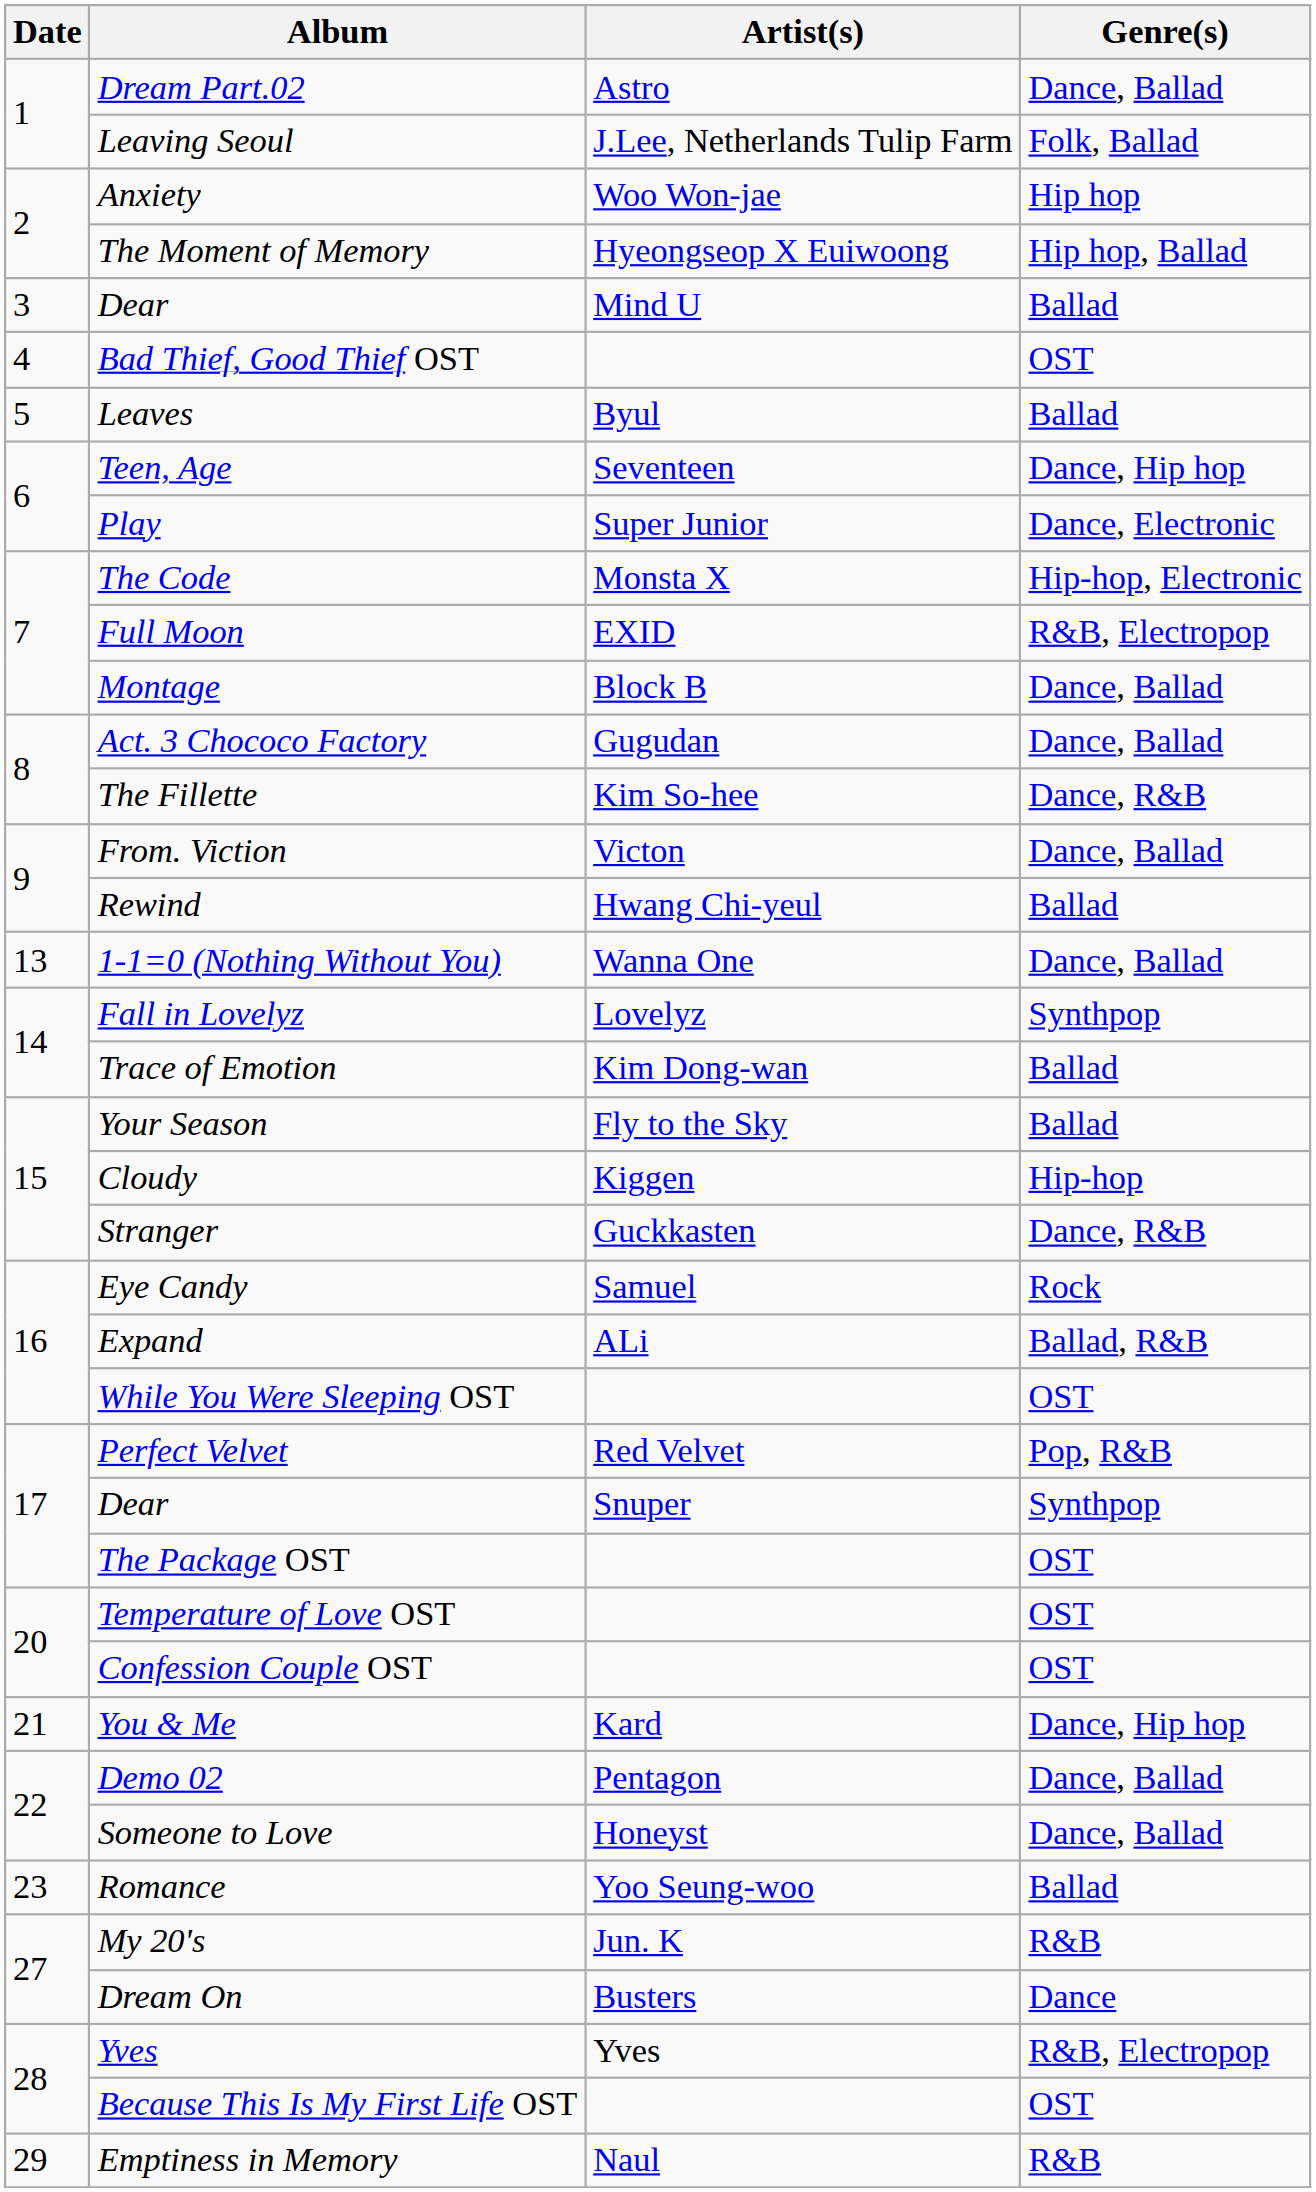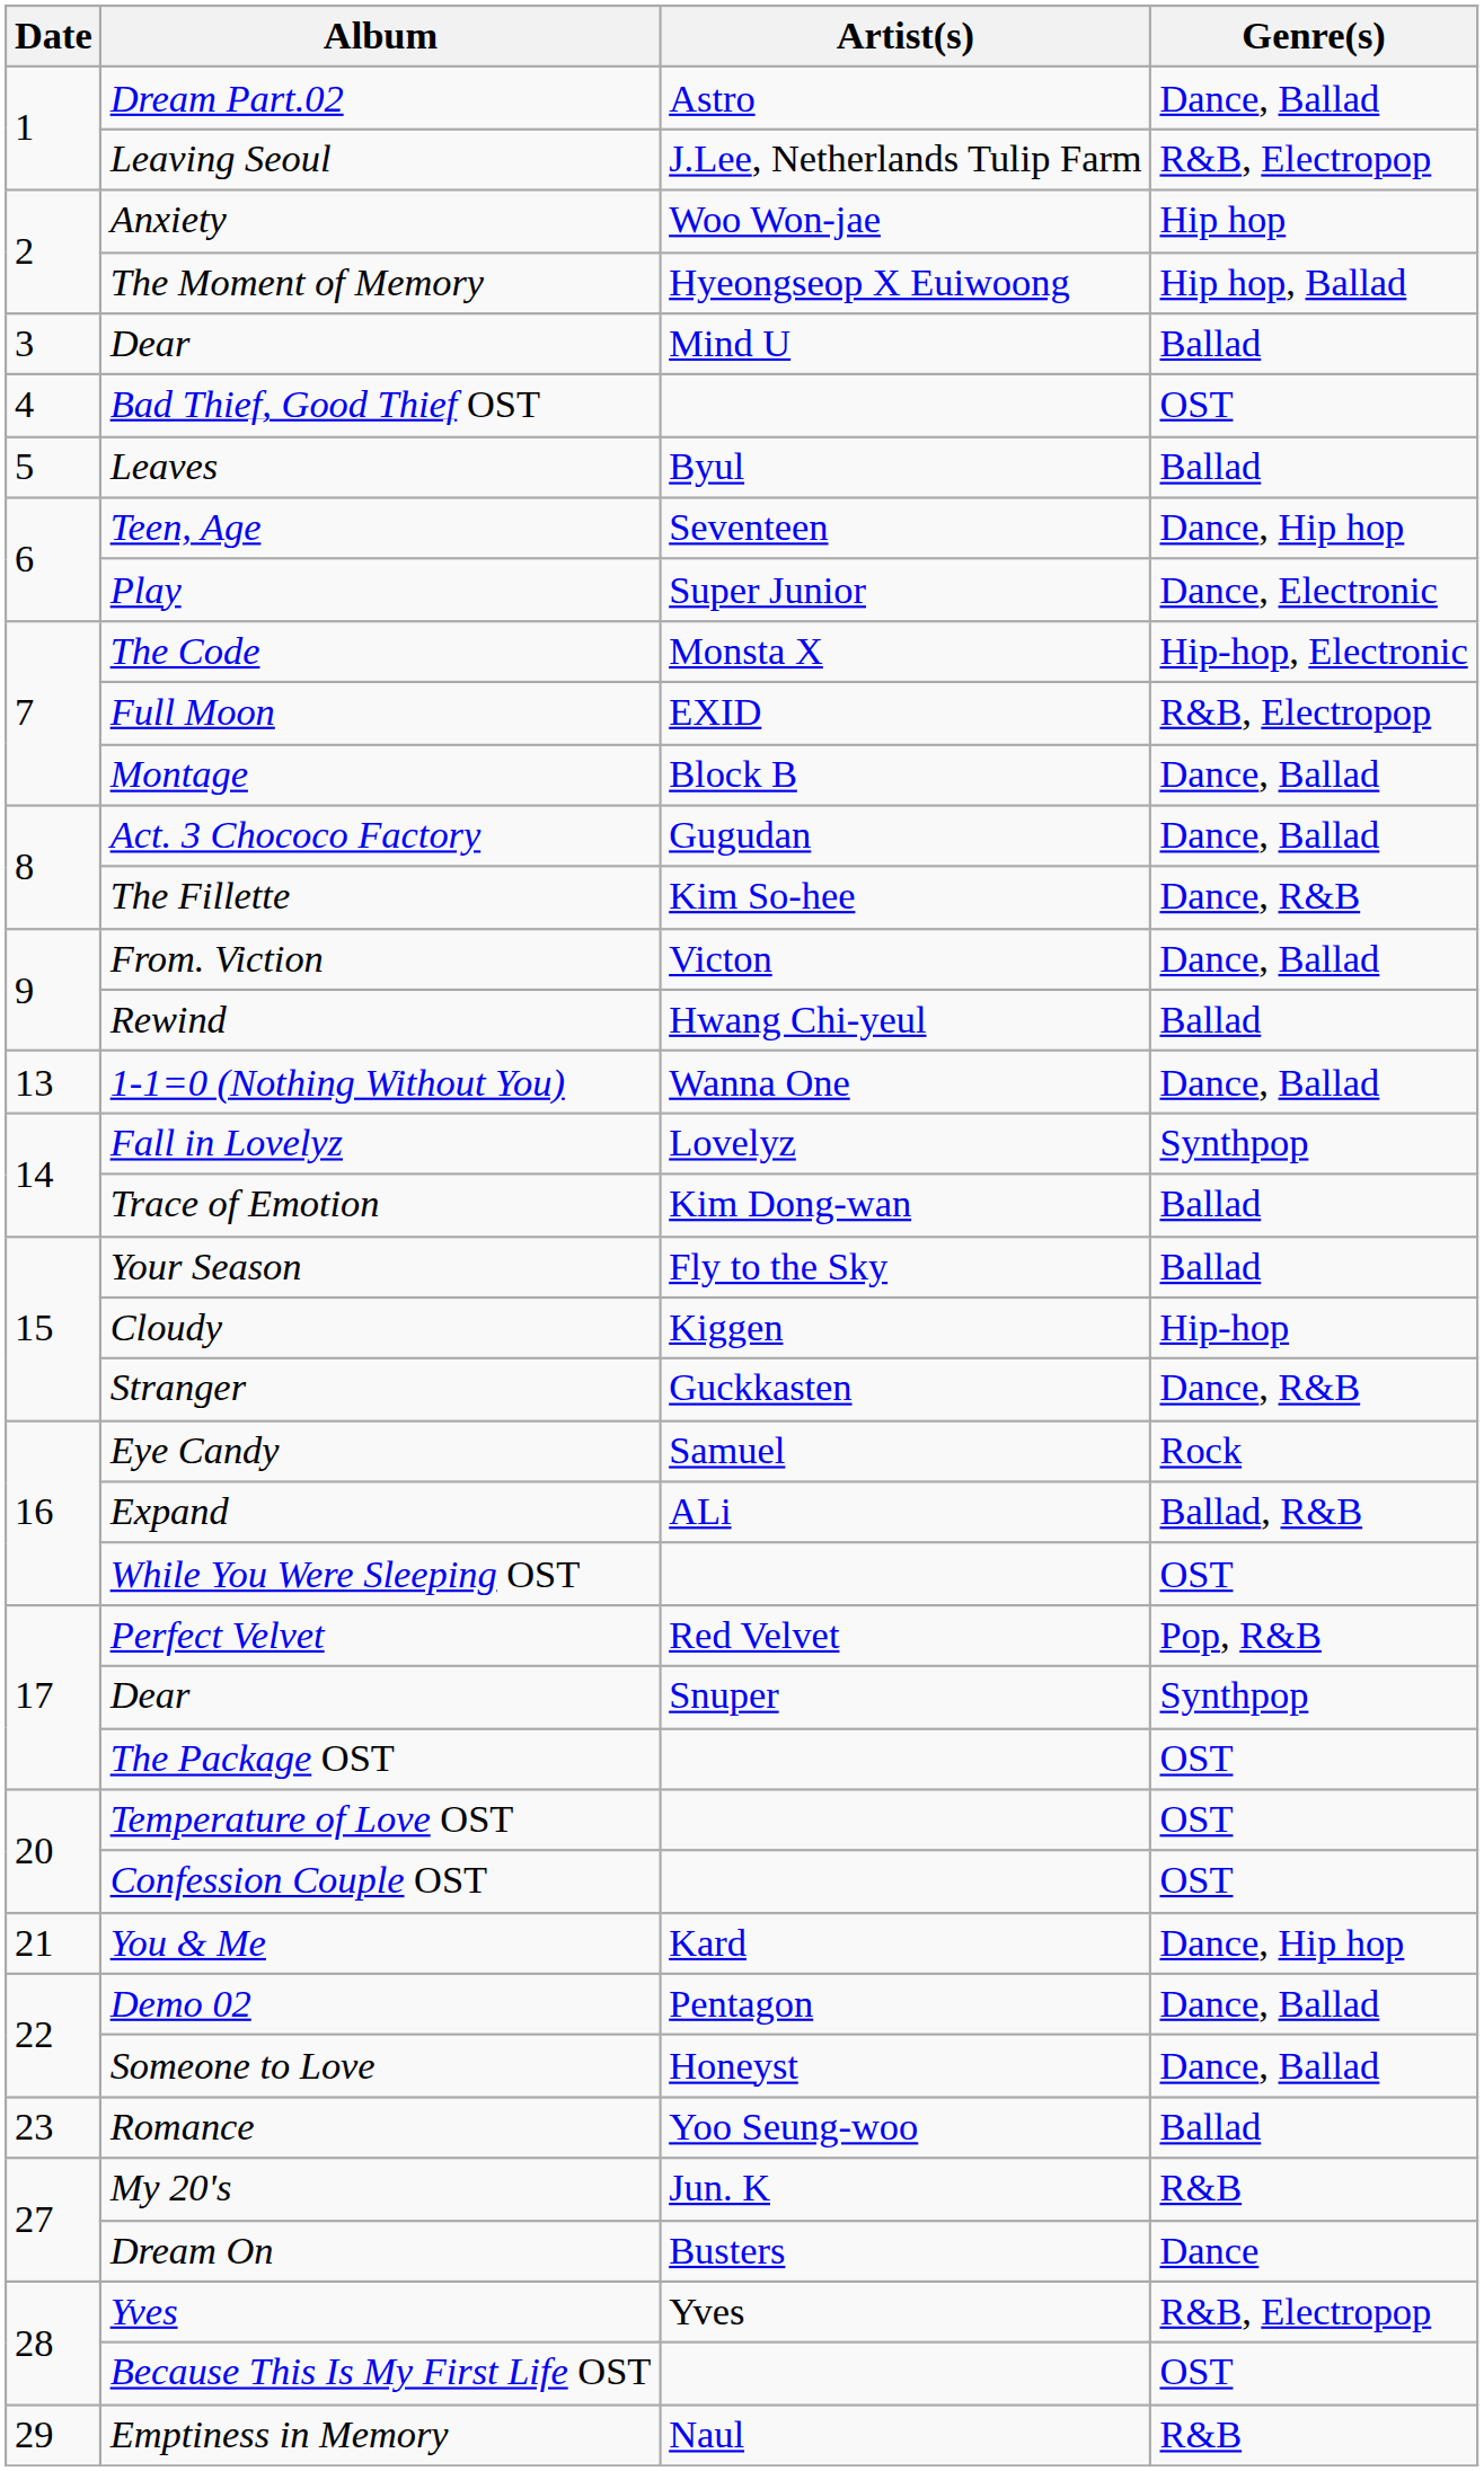Leaving Seoul | Genre(s): Folk, Ballad -> R&B, Electropop
